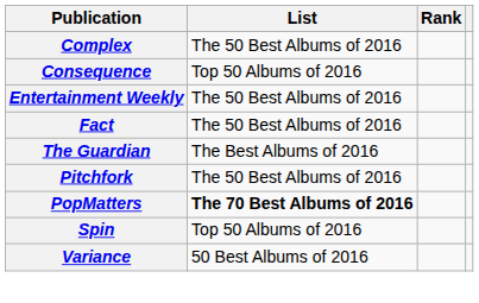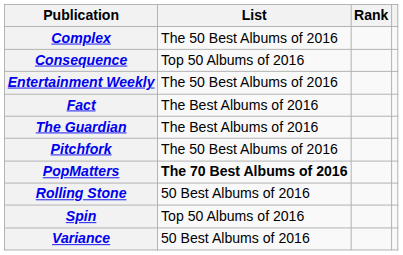Fact | List: The 50 Best Albums of 2016 -> The Best Albums of 2016
+ row: Rolling Stone | 50 Best Albums of 2016
